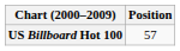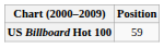US Billboard Hot 100 | Position: 57 -> 59
